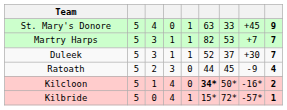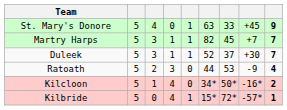Martry Harps | column 7: 53 -> 45
Ratoath | column 7: 45 -> 53
Kilcloon | column 6: bold -> normal
